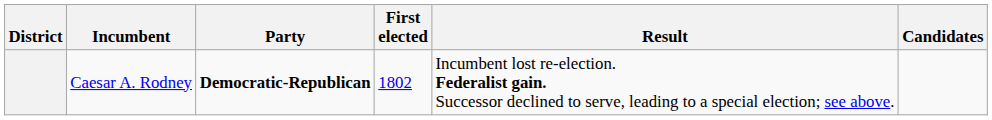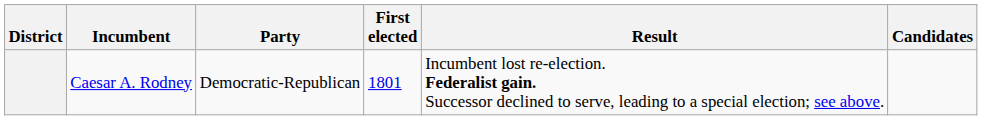Caesar A. Rodney | Party: bold -> normal
Caesar A. Rodney | First elected: 1802 -> 1801
